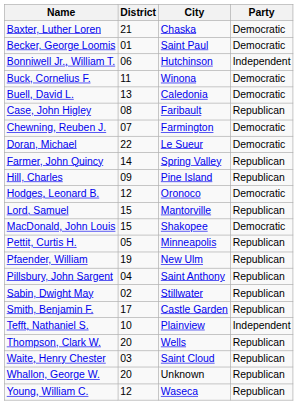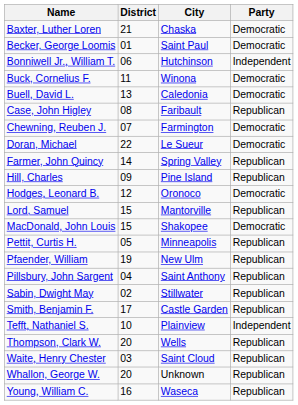Young, William C. | District: 12 -> 16
